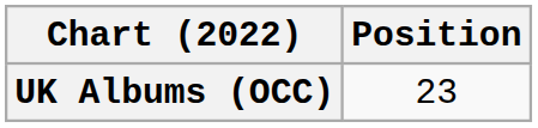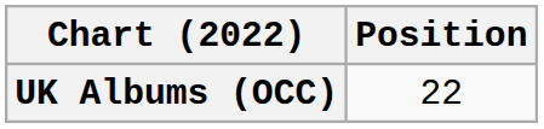UK Albums (OCC) | Position: 23 -> 22
